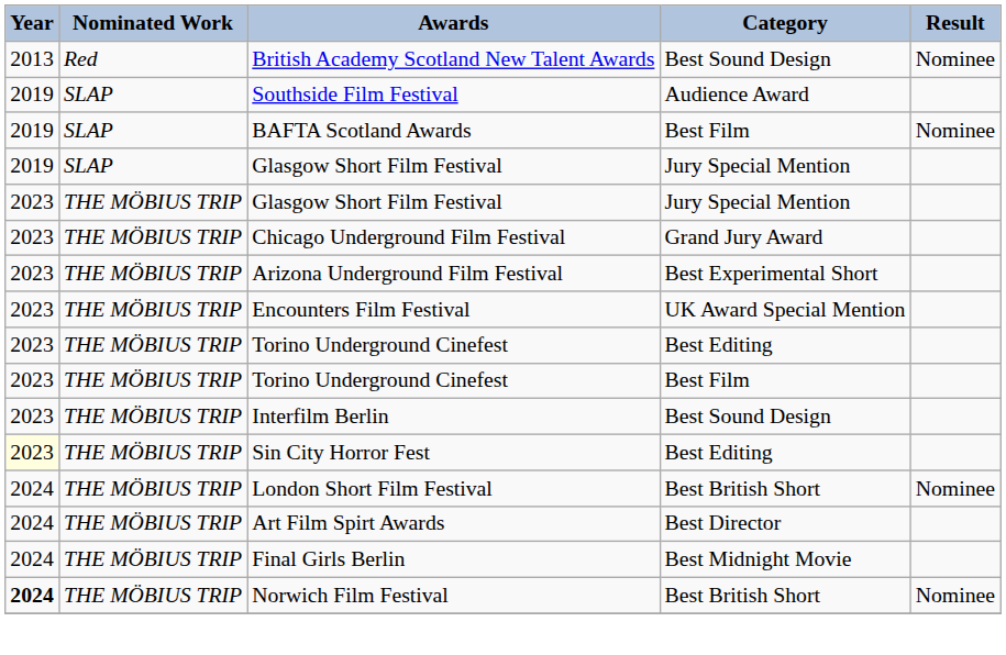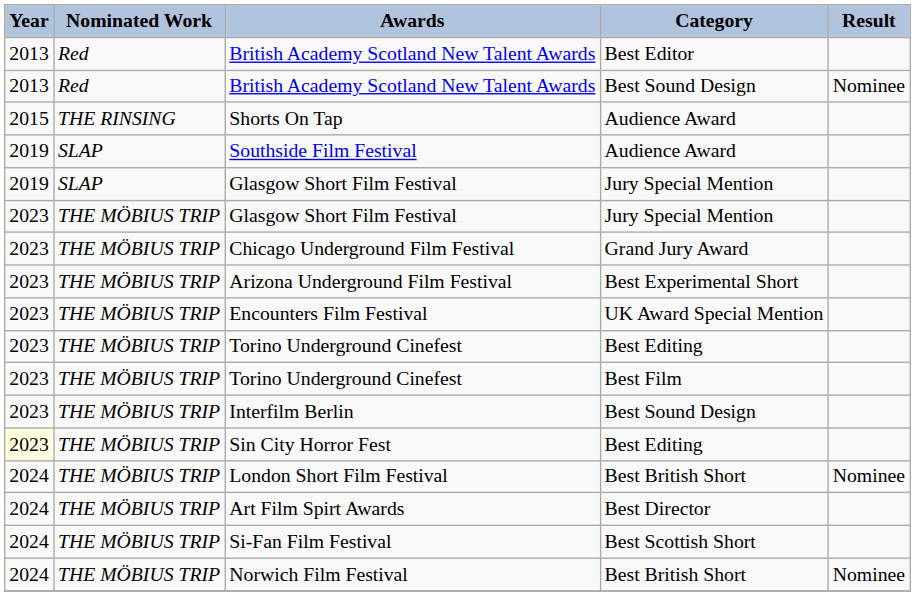+ row: 2013 | Red | British Academy Scotland New Talent Awards | Best Editor
+ row: 2015 | THE RINSING | Shorts On Tap | Audience Award
- row: 2019 | SLAP | BAFTA Scotland Awards | Best Film | Nominee
+ row: 2024 | THE MÖBIUS TRIP | Si-Fan Film Festival | Best Scottish Short
- row: 2024 | THE MÖBIUS TRIP | Final Girls Berlin | Best Midnight Movie
Norwich Film Festival | Year: bold -> normal
